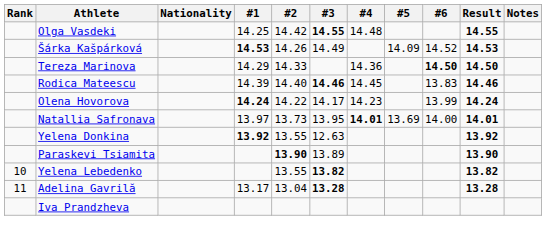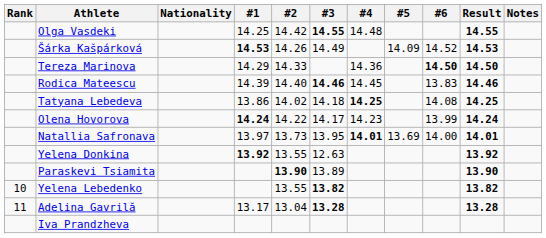+ row: Tatyana Lebedeva | 13.86 | 14.02 | 14.18 | 14.25 | 14.08 | 14.25
